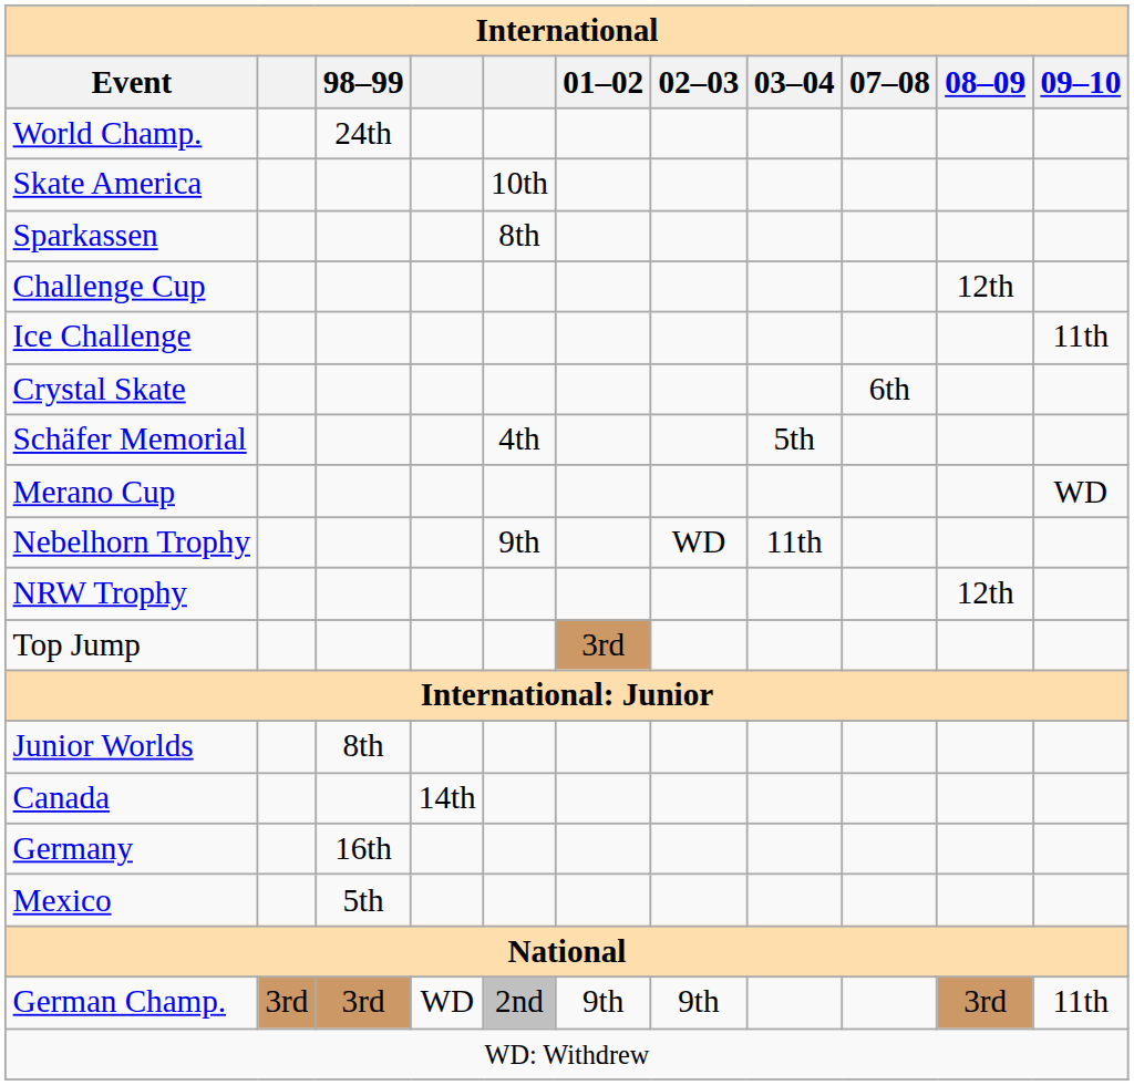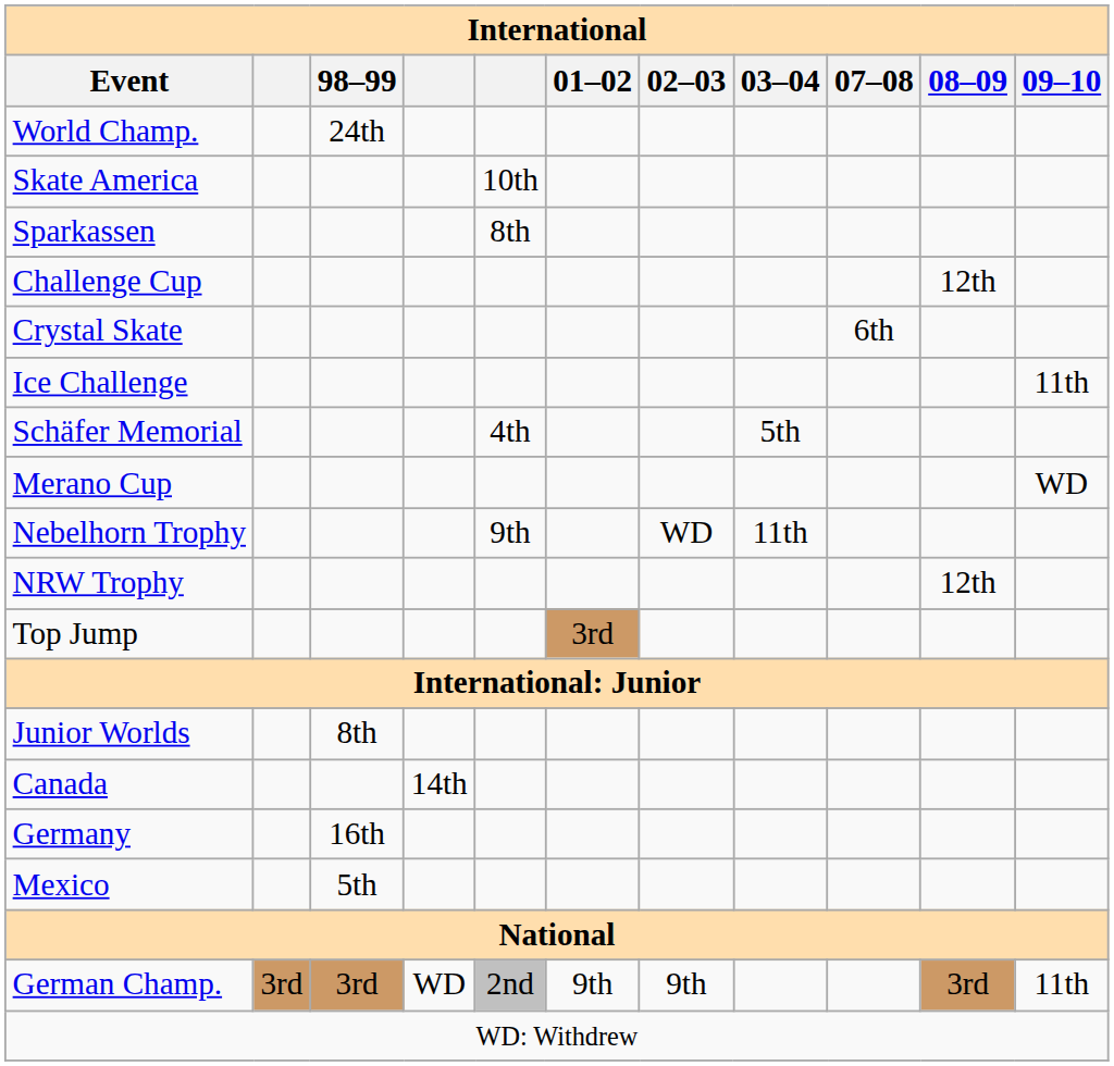rows swapped: Crystal Skate <-> Ice Challenge
